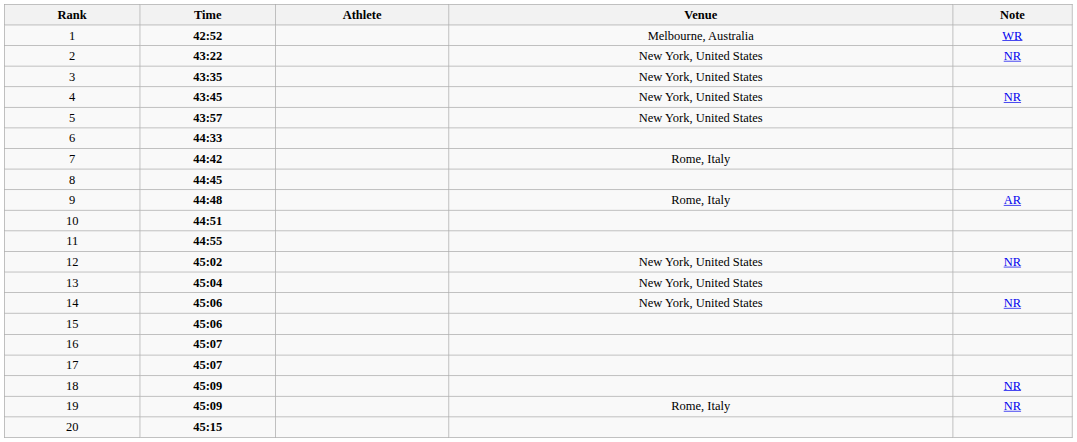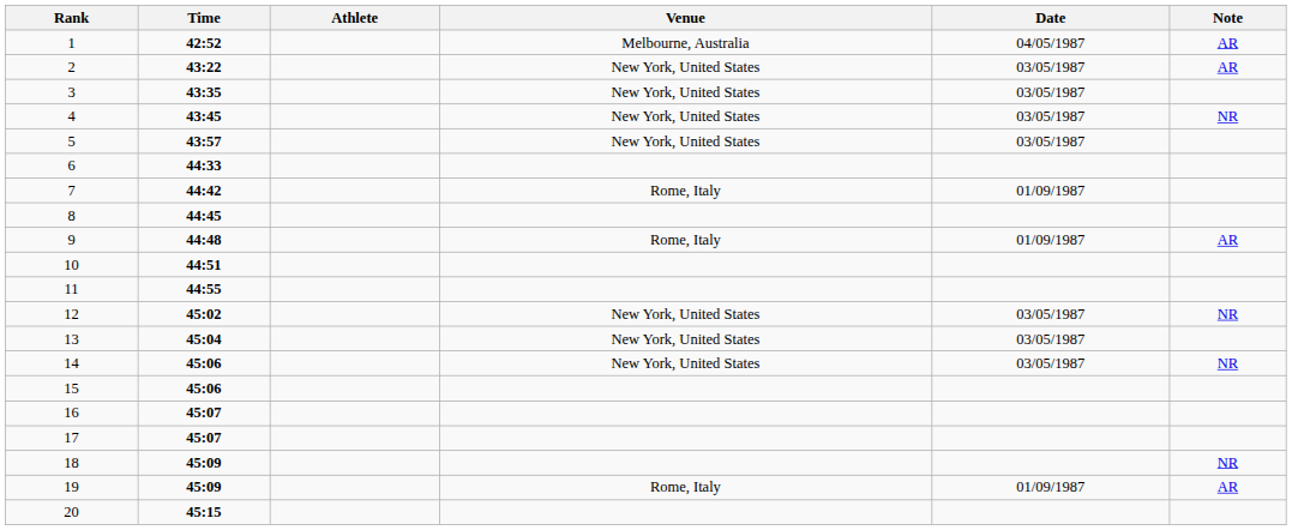+ column: Date | 04/05/1987 | 03/05/1987 | 03/05/1987 | 03/05/1987 | 03/05/1987 | 01/09/1987 | 01/09/1987 | 03/05/1987 | 03/05/1987 | 03/05/1987 | 01/09/1987
1 | Note: WR -> AR
2 | Note: NR -> AR
19 | Note: NR -> AR
